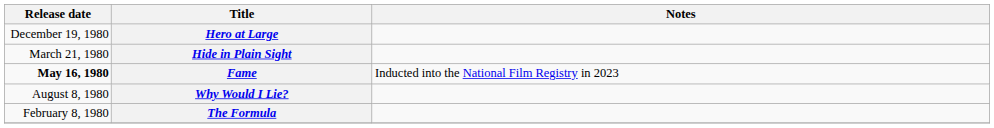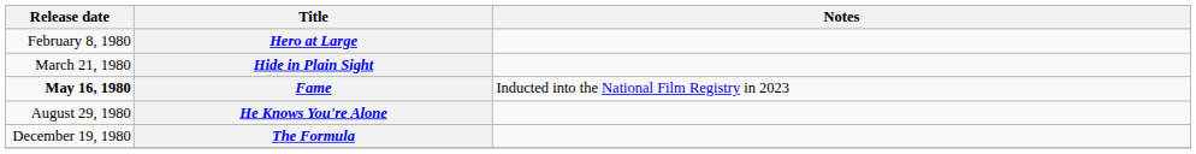Hero at Large | Release date: December 19, 1980 -> February 8, 1980
- row: August 8, 1980 | Why Would I Lie?
+ row: August 29, 1980 | He Knows You're Alone
The Formula | Release date: February 8, 1980 -> December 19, 1980
